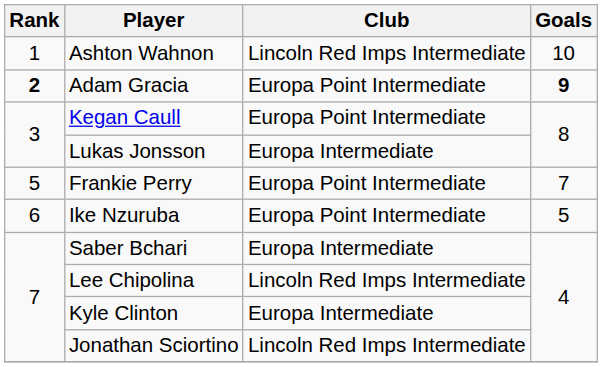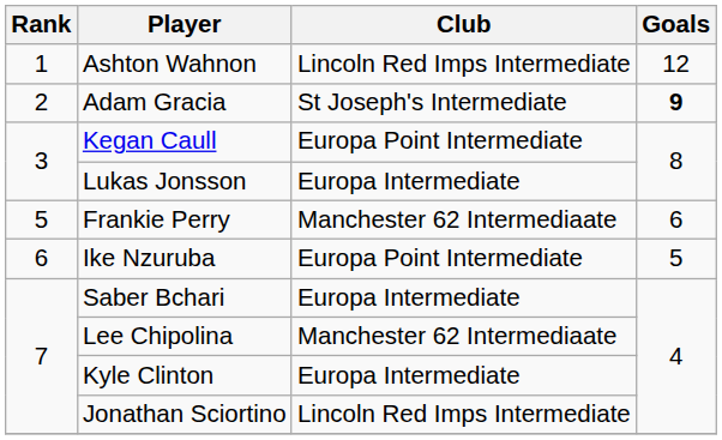Ashton Wahnon | Goals: 10 -> 12
Adam Gracia | Rank: bold -> normal
Adam Gracia | Club: Europa Point Intermediate -> St Joseph's Intermediate
Frankie Perry | Club: Europa Point Intermediate -> Manchester 62 Intermediaate
Frankie Perry | Goals: 7 -> 6
Lee Chipolina | Club: Lincoln Red Imps Intermediate -> Manchester 62 Intermediaate
